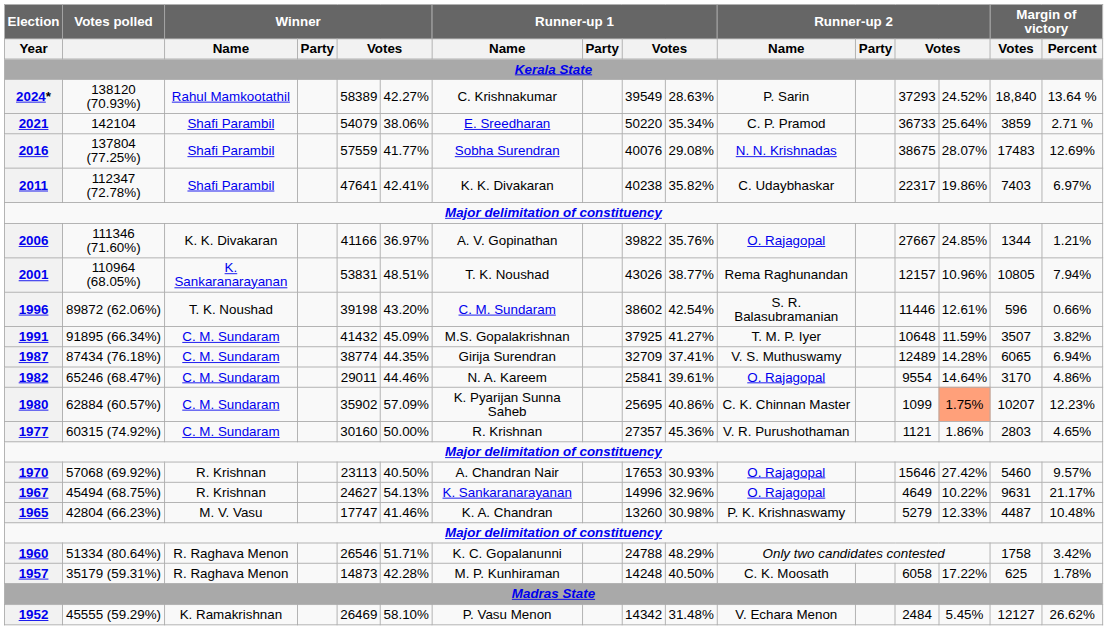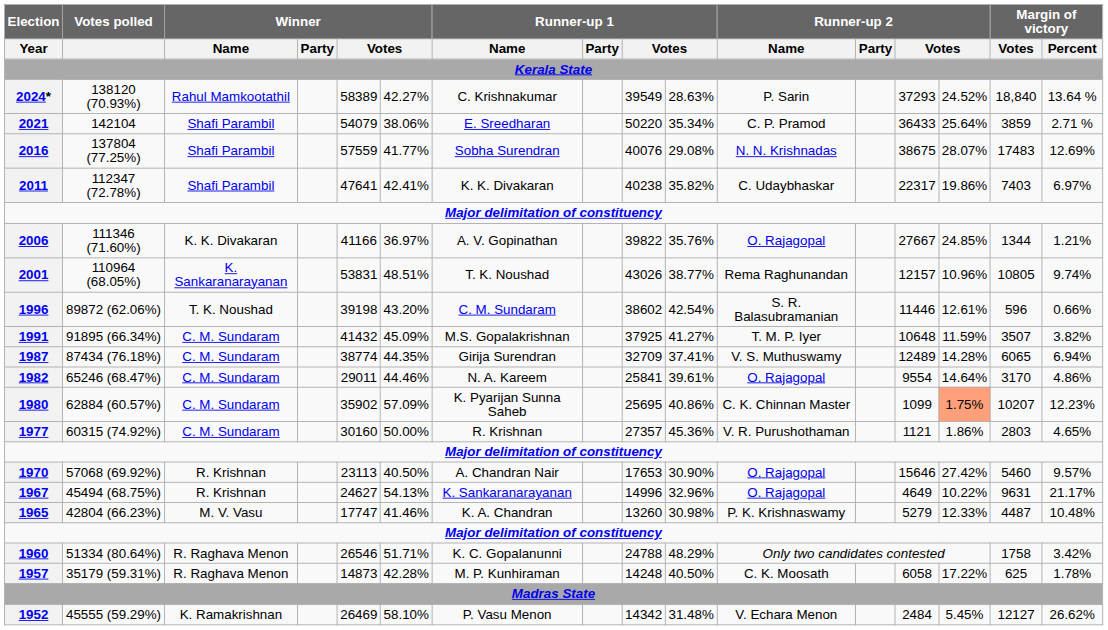2021 | column 13: 36733 -> 36433
2001 | Margin of victory / Percent: 7.94% -> 9.74%
1970 | column 10: 30.93% -> 30.90%
